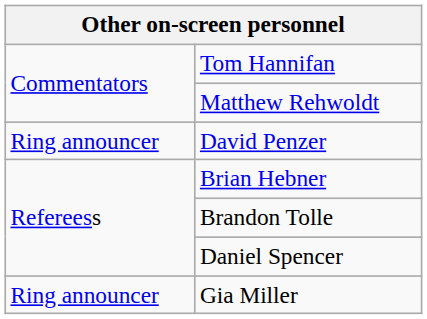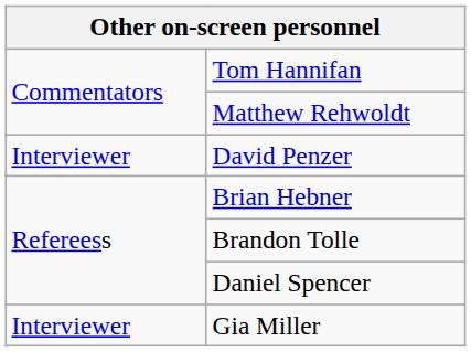David Penzer | column 1: Ring announcer -> Interviewer
Gia Miller | column 1: Ring announcer -> Interviewer
